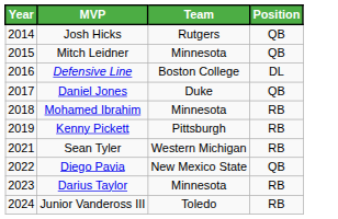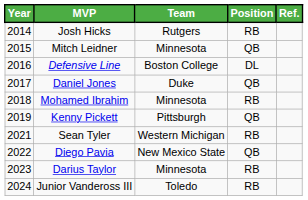+ column: Ref.
Josh Hicks | Position: QB -> RB
Kenny Pickett | Position: RB -> QB
